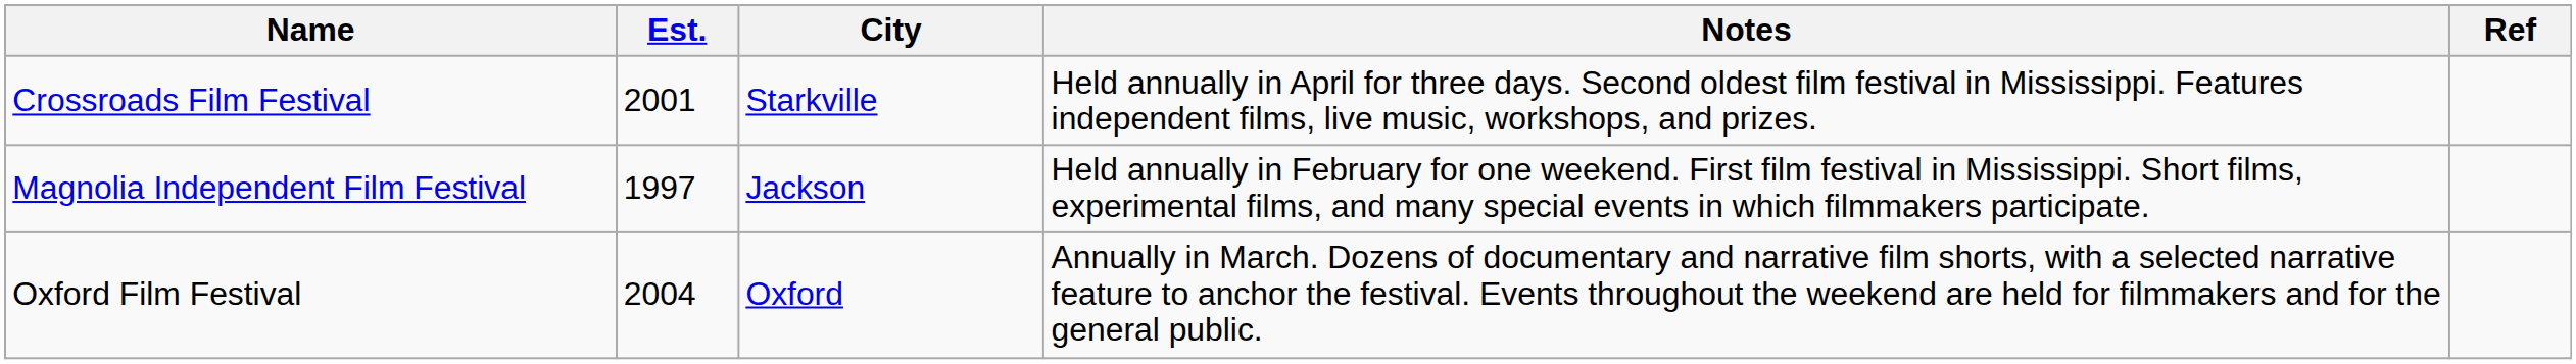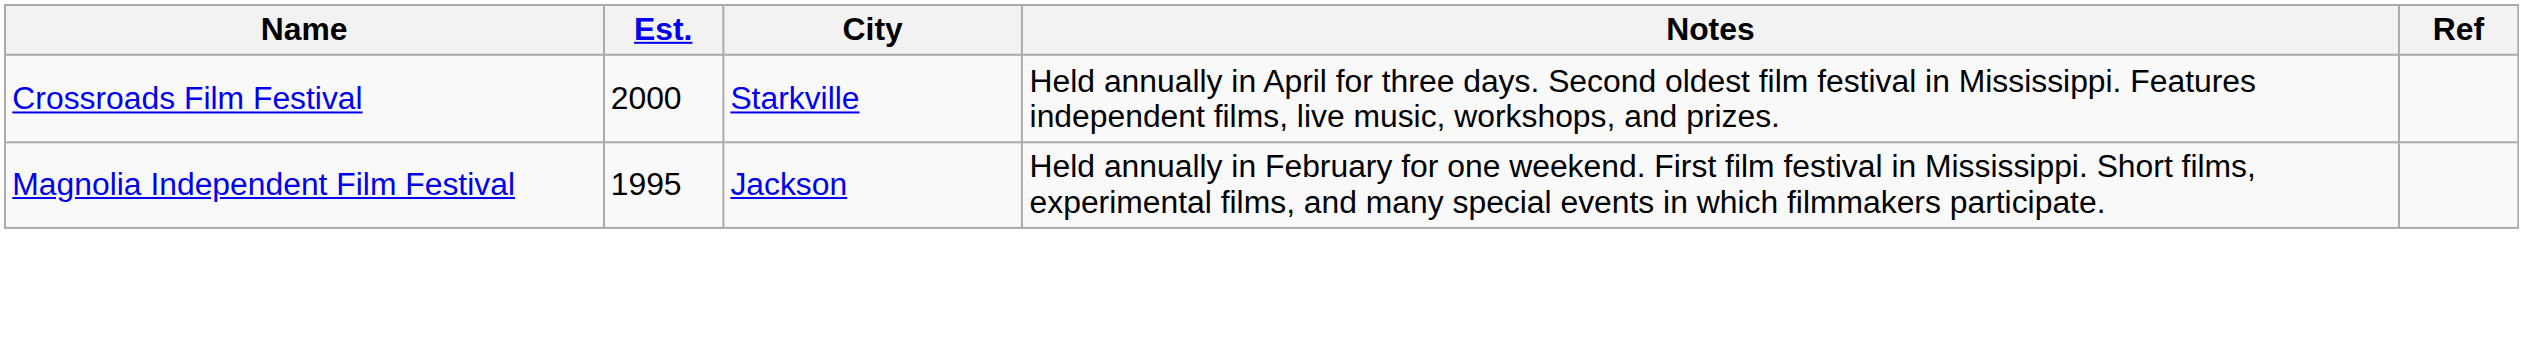Crossroads Film Festival | Est.: 2001 -> 2000
Magnolia Independent Film Festival | Est.: 1997 -> 1995
- row: Oxford Film Festival | 2004 | Oxford | Annually in March. Dozens of documentary and narrative film shorts, with a selected narrative feature to anchor the festival. Events throughout the weekend are held for filmmakers and for the general public.
